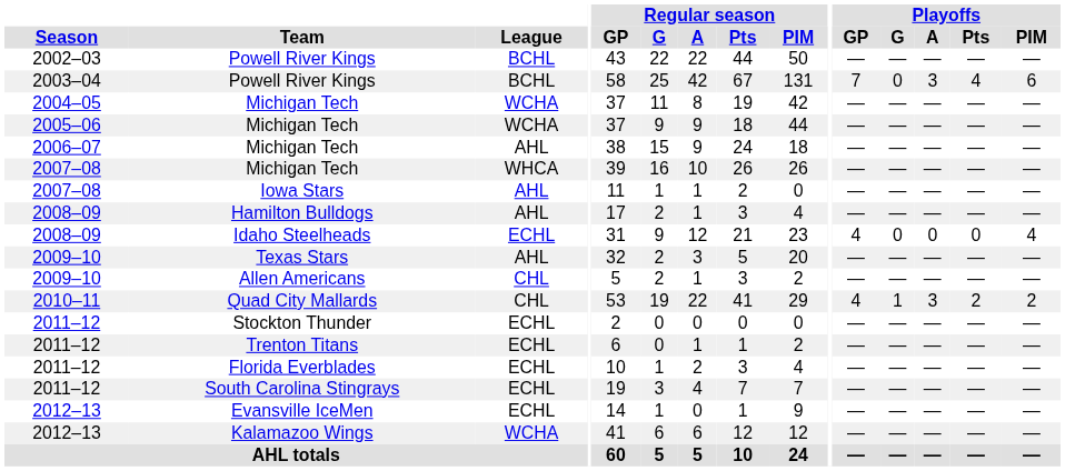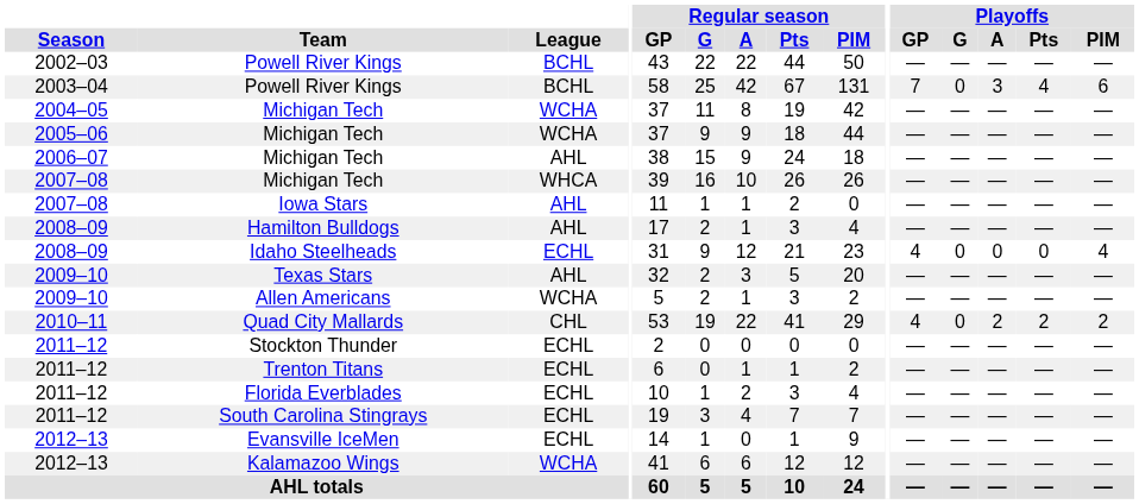Allen Americans | League: CHL -> WCHA
Quad City Mallards | Playoffs / G: 1 -> 0
Quad City Mallards | Playoffs / A: 3 -> 2
